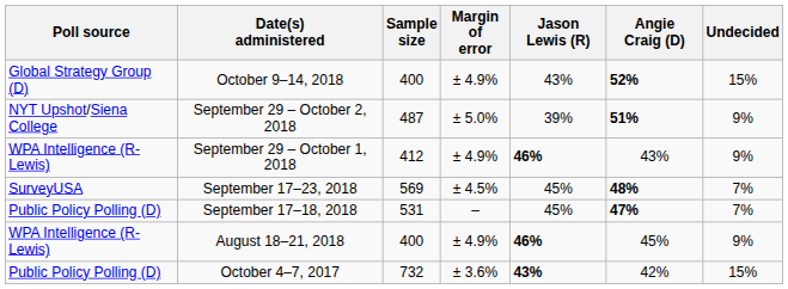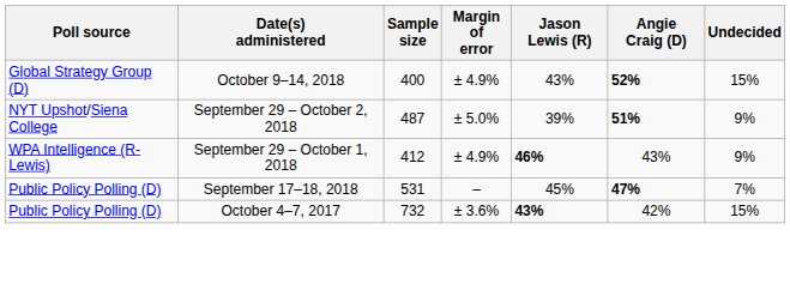- row: SurveyUSA | September 17–23, 2018 | 569 | ± 4.5% | 45% | 48% | 7%
- row: WPA Intelligence (R-Lewis) | August 18–21, 2018 | 400 | ± 4.9% | 46% | 45% | 9%
